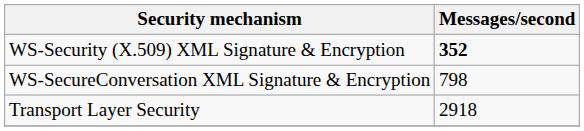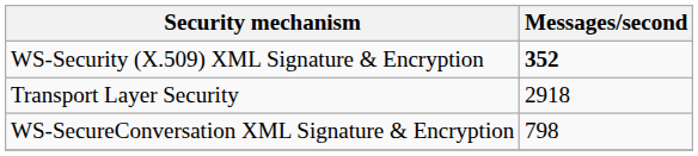rows swapped: WS-SecureConversation XML Signature & Encryption <-> Transport Layer Security
